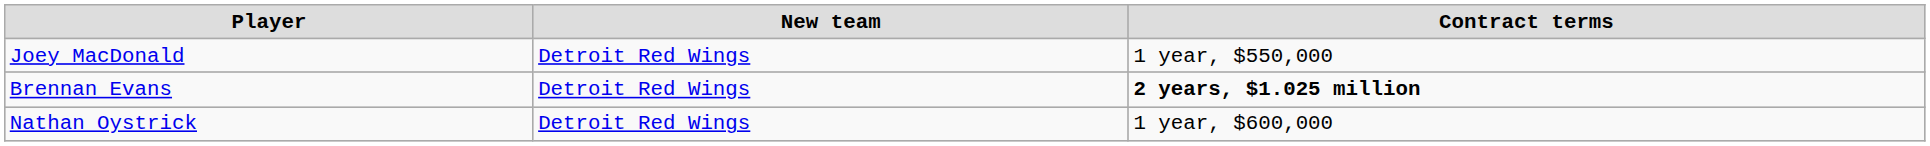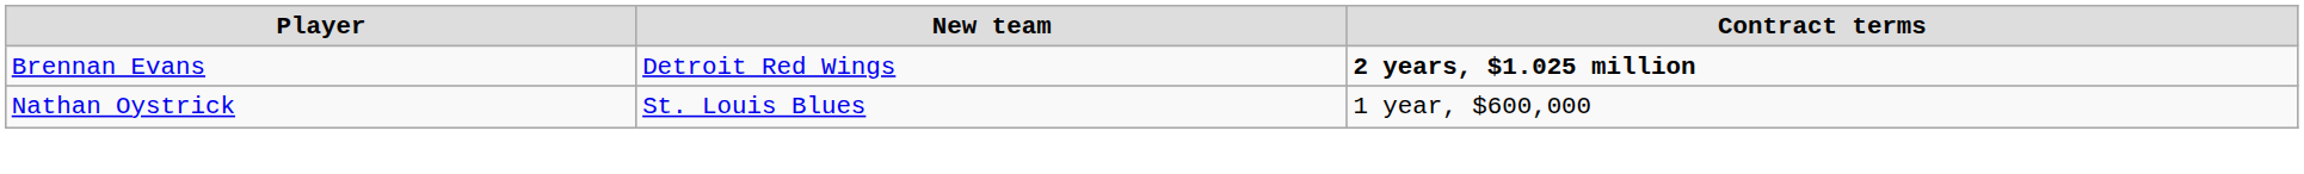- row: Joey MacDonald | Detroit Red Wings | 1 year, $550,000
Nathan Oystrick | New team: Detroit Red Wings -> St. Louis Blues
